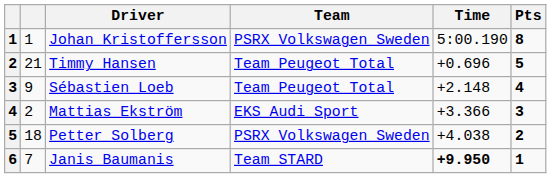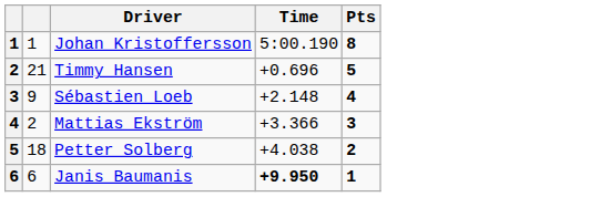- column: Team | PSRX Volkswagen Sweden | Team Peugeot Total | Team Peugeot Total | EKS Audi Sport | PSRX Volkswagen Sweden | Team STARD
Janis Baumanis | column 2: 7 -> 6
